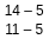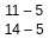rows swapped: 11 – 5 <-> 14 – 5
